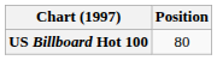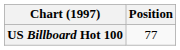US Billboard Hot 100 | Position: 80 -> 77
